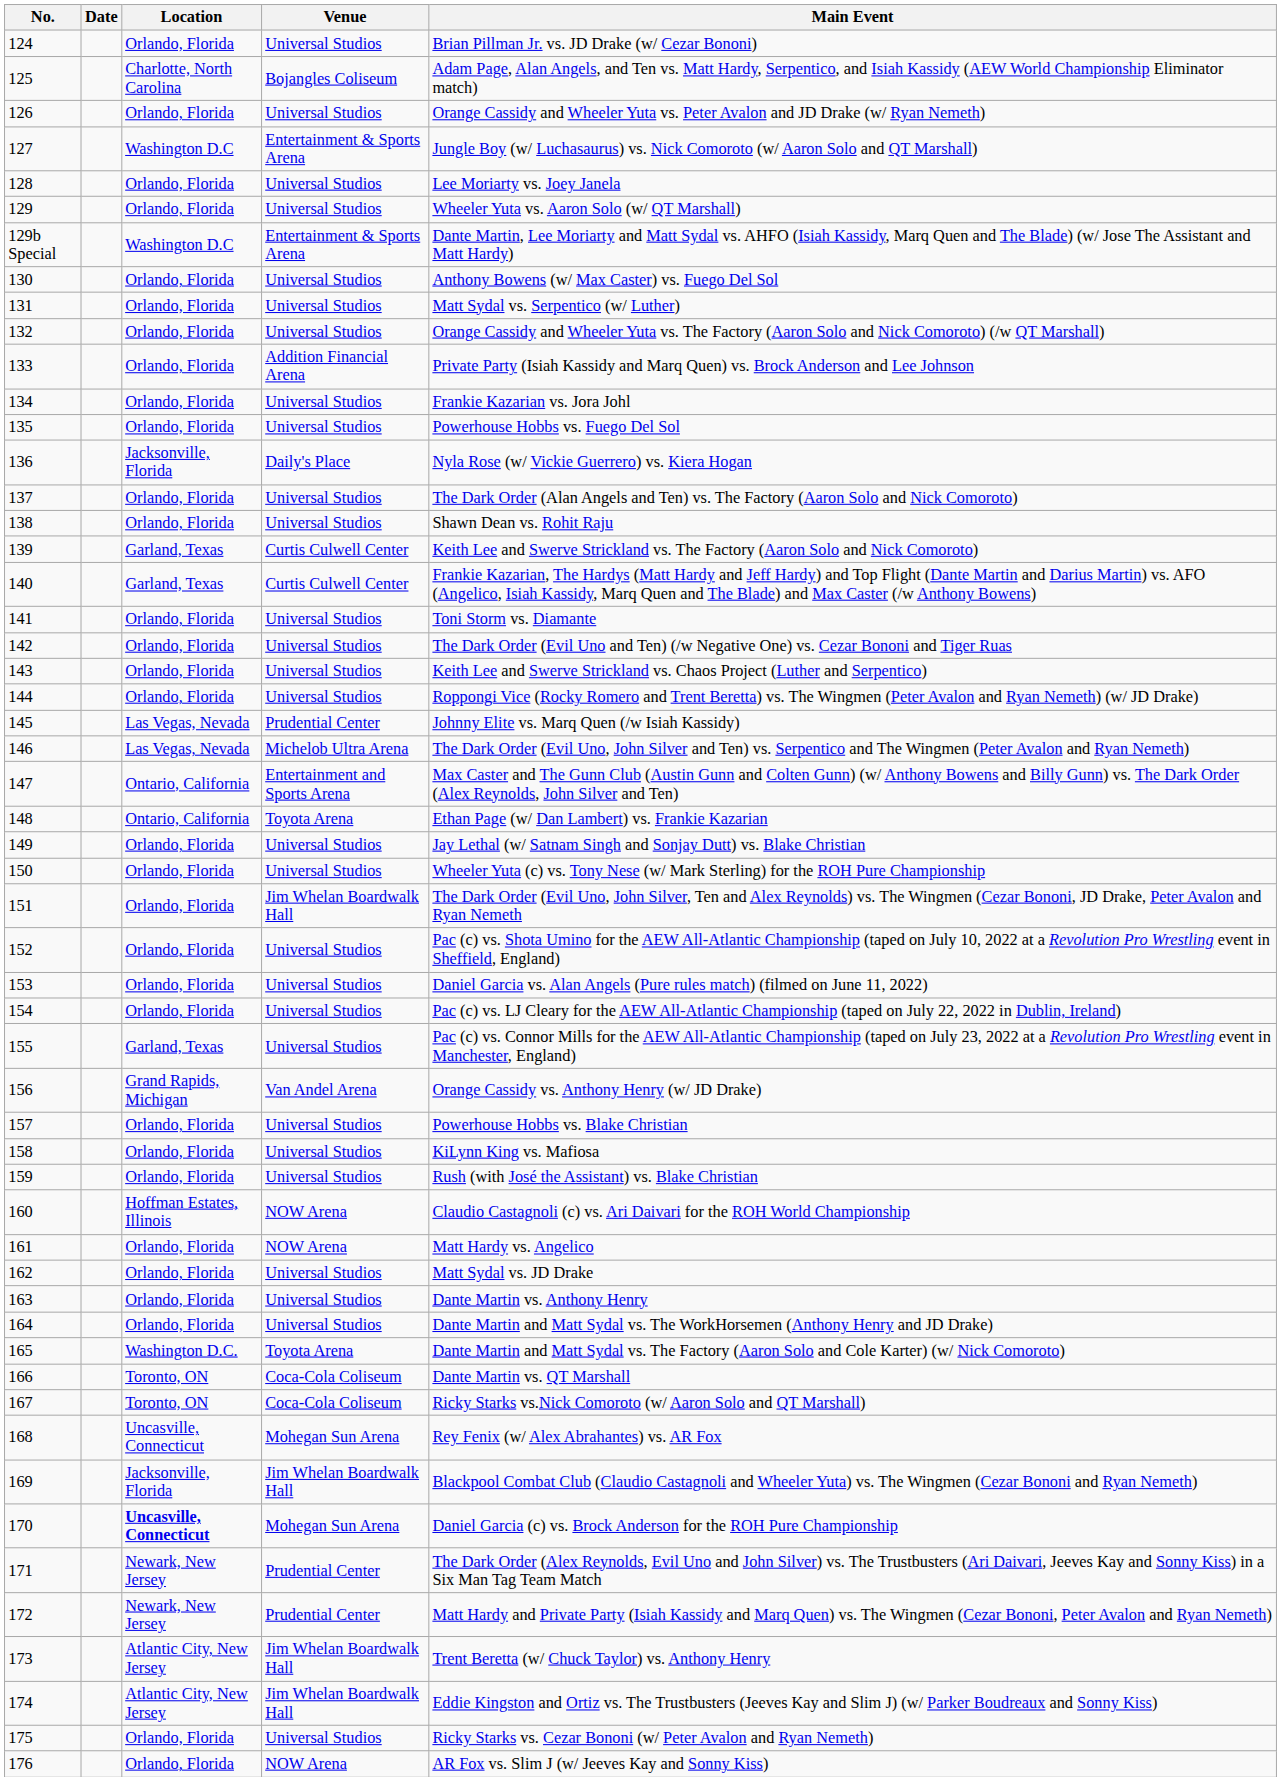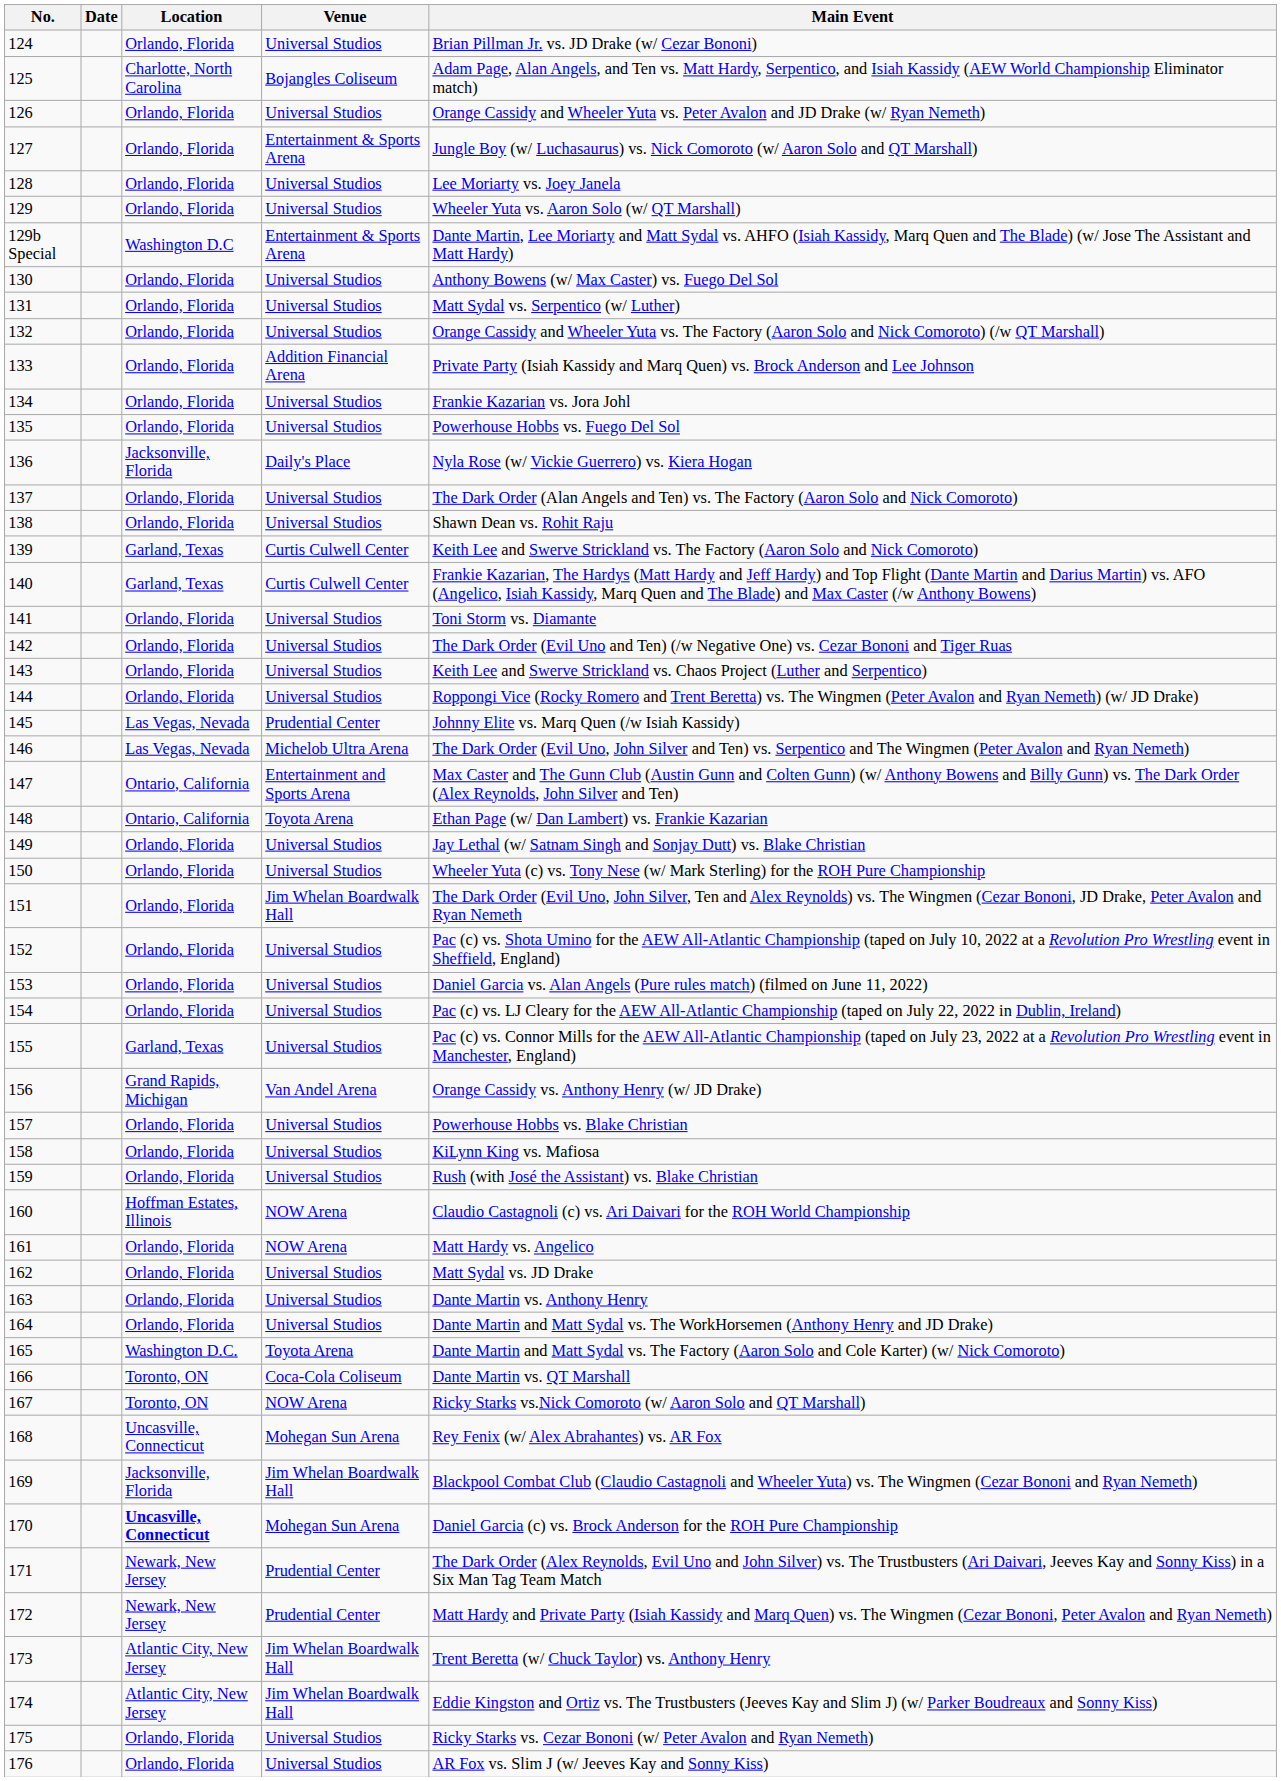127 | Location: Washington D.C -> Orlando, Florida
167 | Venue: Coca-Cola Coliseum -> NOW Arena
176 | Venue: NOW Arena -> Universal Studios
